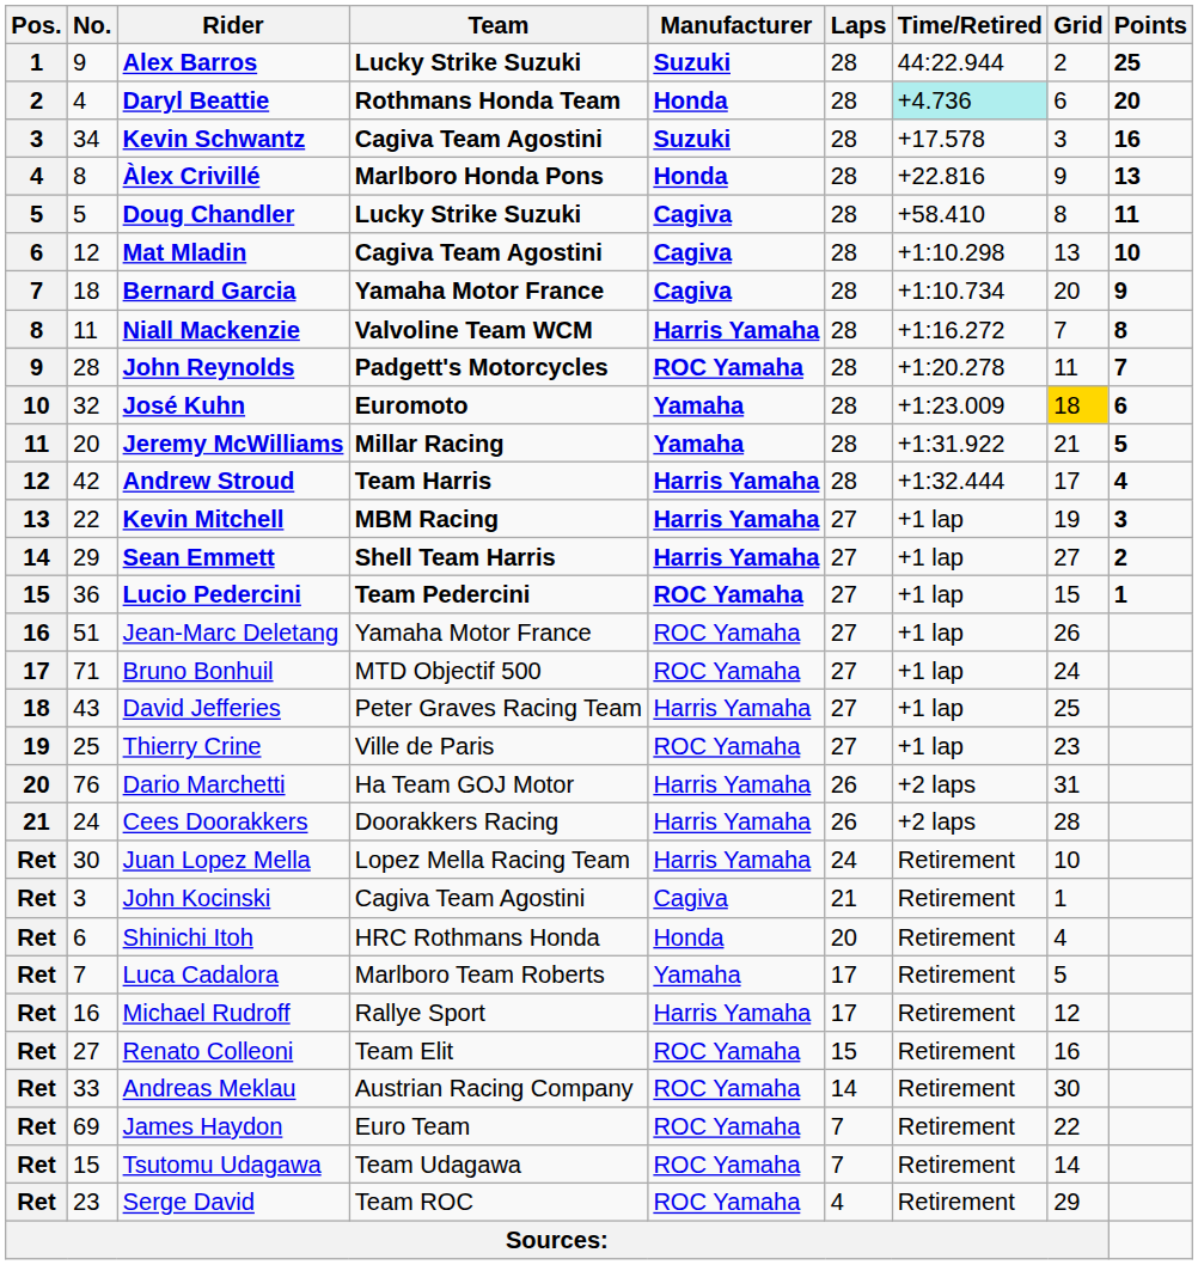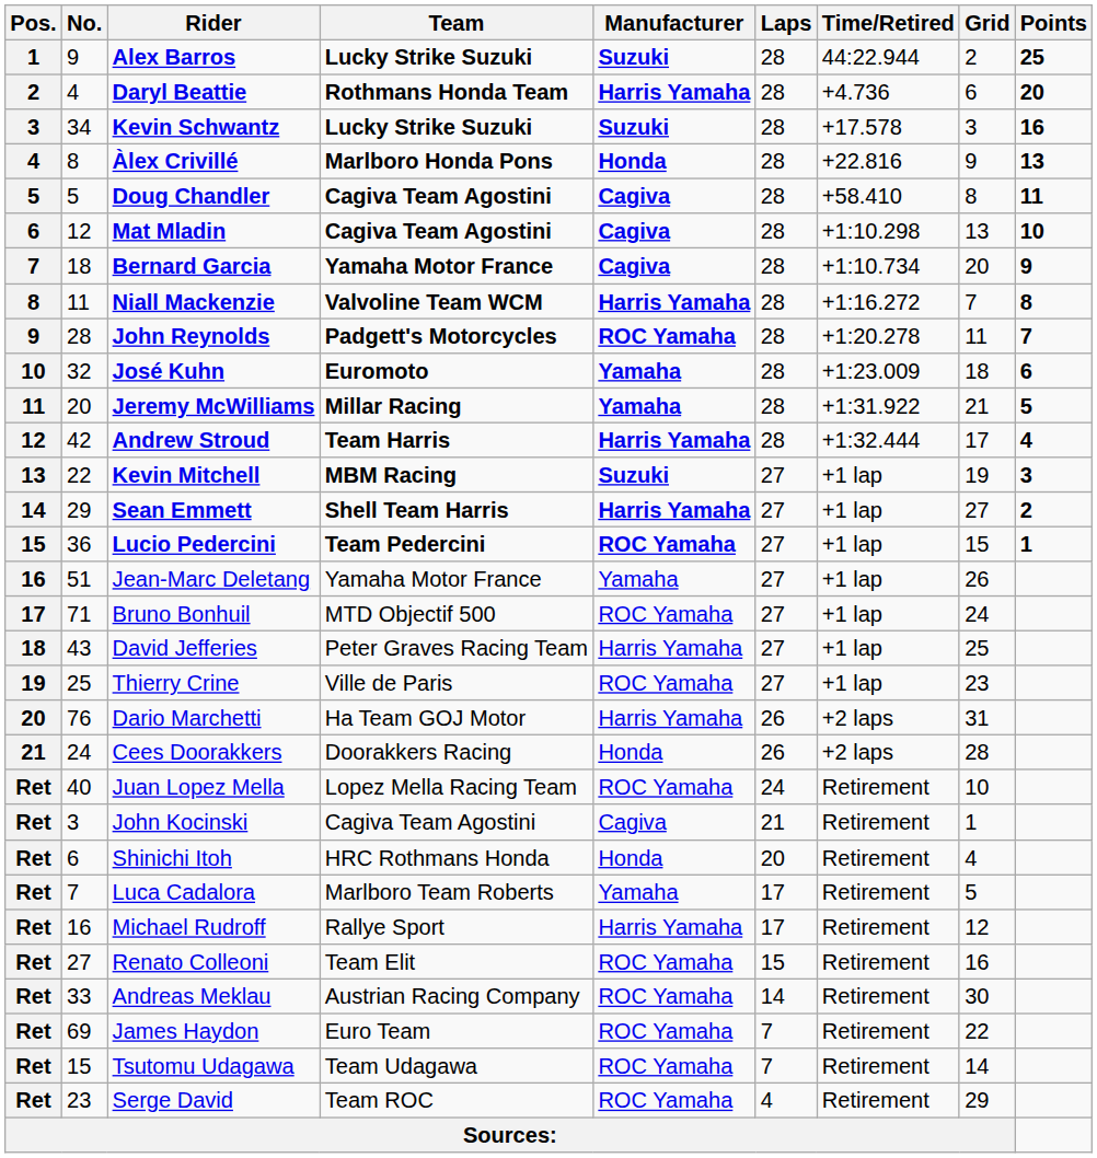Daryl Beattie | Manufacturer: Honda -> Harris Yamaha
Daryl Beattie | Time/Retired: paleturquoise background -> no background
Kevin Schwantz | Team: Cagiva Team Agostini -> Lucky Strike Suzuki
Doug Chandler | Team: Lucky Strike Suzuki -> Cagiva Team Agostini
José Kuhn | Grid: gold background -> no background
Kevin Mitchell | Manufacturer: Harris Yamaha -> Suzuki
Jean-Marc Deletang | Manufacturer: ROC Yamaha -> Yamaha
Cees Doorakkers | Manufacturer: Harris Yamaha -> Honda
Juan Lopez Mella | No.: 30 -> 40
Juan Lopez Mella | Manufacturer: Harris Yamaha -> ROC Yamaha
